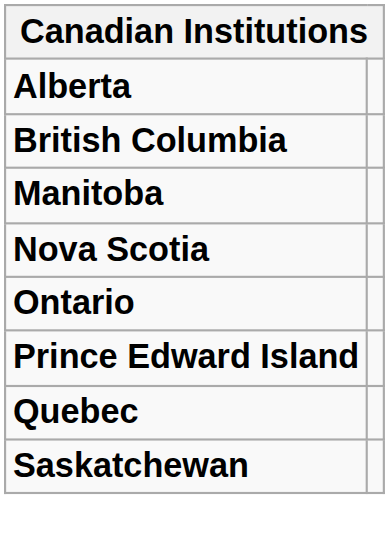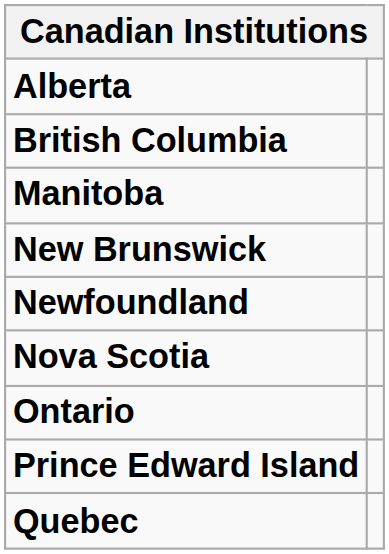+ row: New Brunswick
+ row: Newfoundland
- row: Saskatchewan
